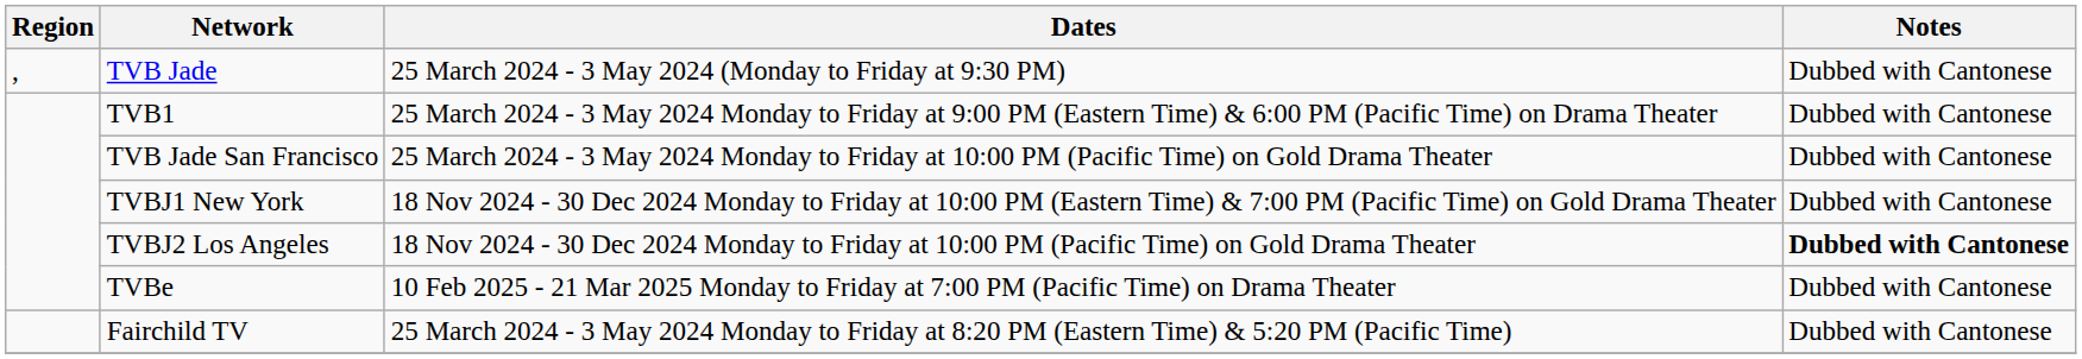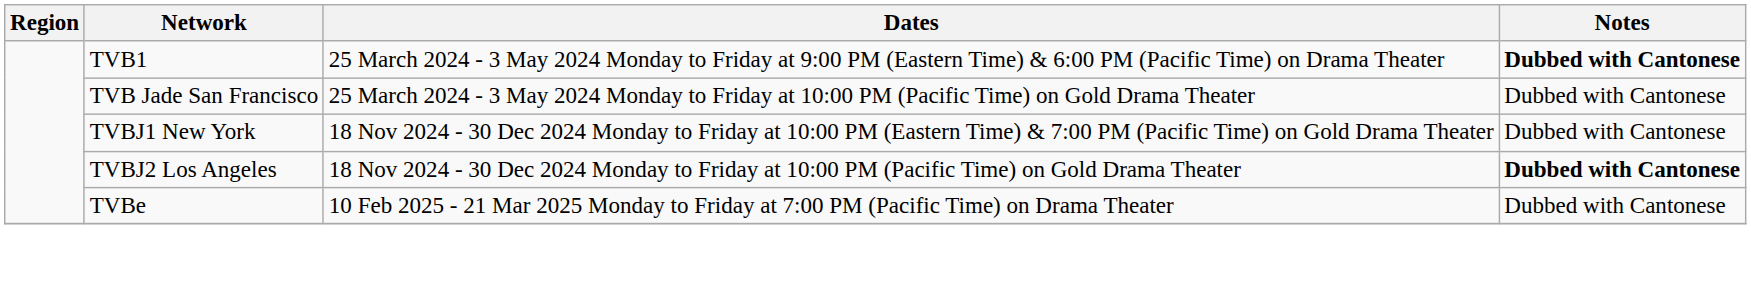- row: , | TVB Jade | 25 March 2024 - 3 May 2024 (Monday to Friday at 9:30 PM) | Dubbed with Cantonese
TVB1 | Notes: normal -> bold
- row: Fairchild TV | 25 March 2024 - 3 May 2024 Monday to Friday at 8:20 PM (Eastern Time) & 5:20 PM (Pacific Time) | Dubbed with Cantonese
